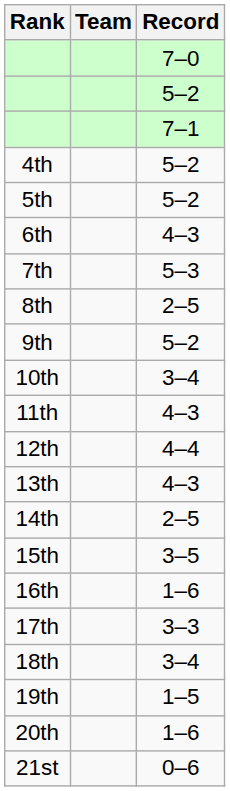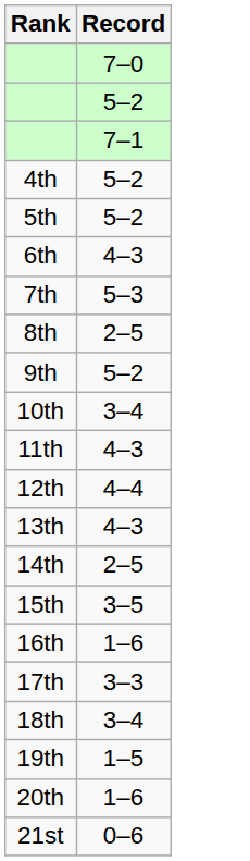- column: Team
